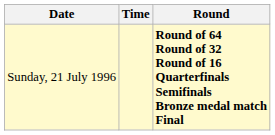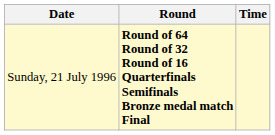columns swapped: Time <-> Round
